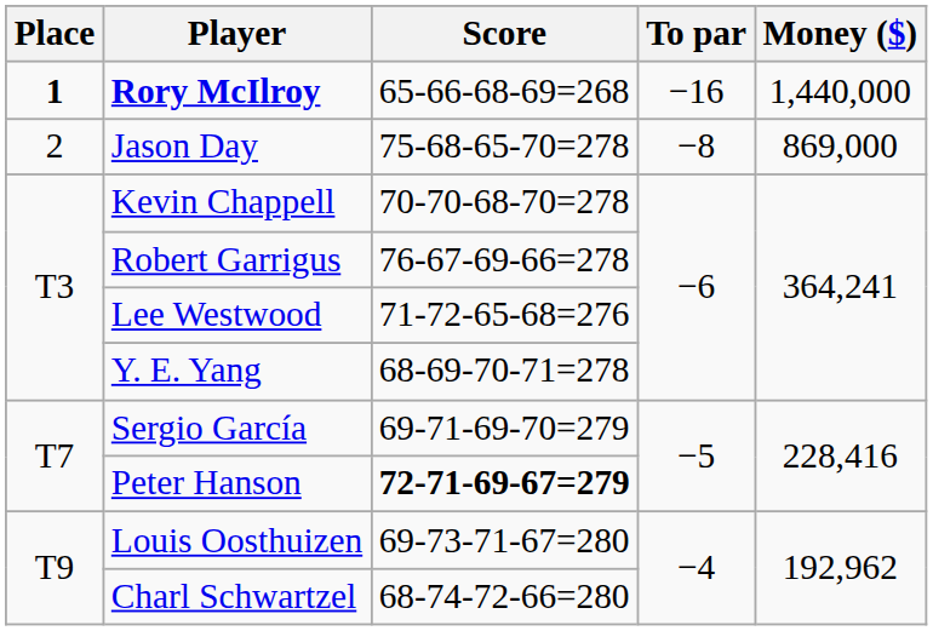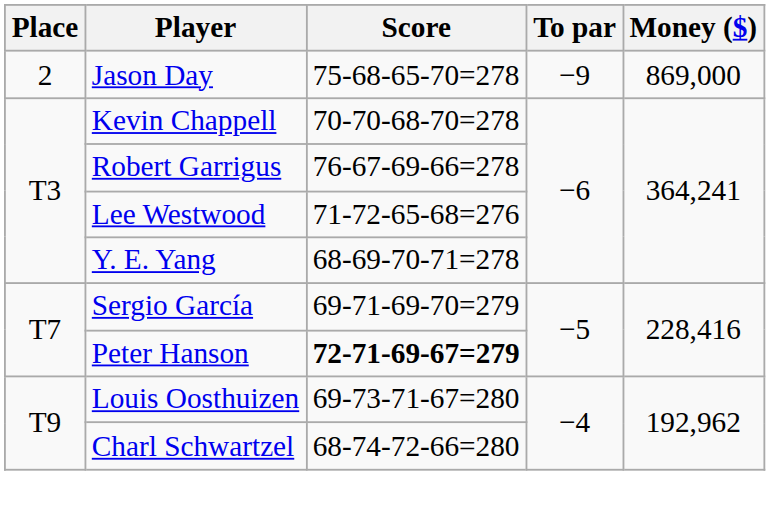- row: 1 | Rory McIlroy | 65-66-68-69=268 | −16 | 1,440,000
Jason Day | To par: −8 -> −9
